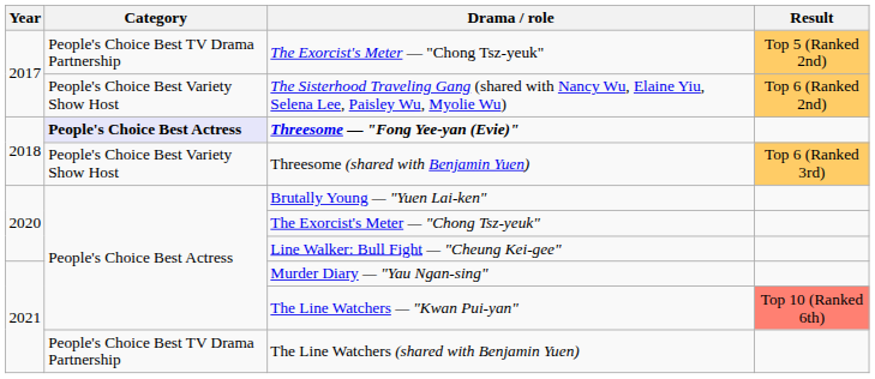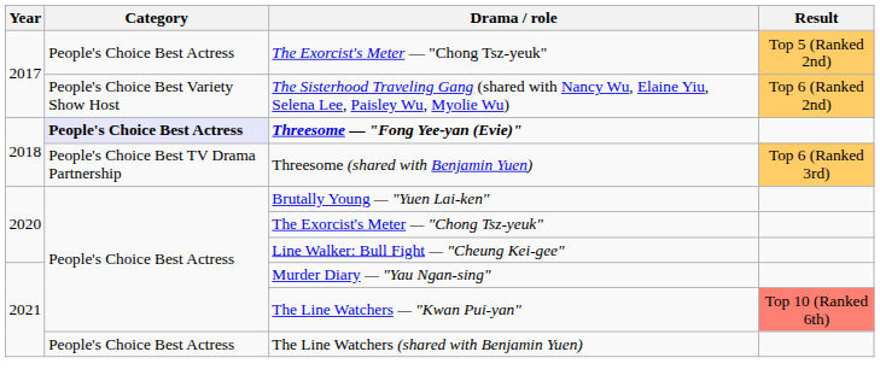The Exorcist's Meter — "Chong Tsz-yeuk" / Top 5 (Ranked 2nd) | Category: People's Choice Best TV Drama Partnership -> People's Choice Best Actress
Threesome (shared with Benjamin Yuen) | Category: People's Choice Best Variety Show Host -> People's Choice Best TV Drama Partnership
The Line Watchers (shared with Benjamin Yuen) | Category: People's Choice Best TV Drama Partnership -> People's Choice Best Actress
